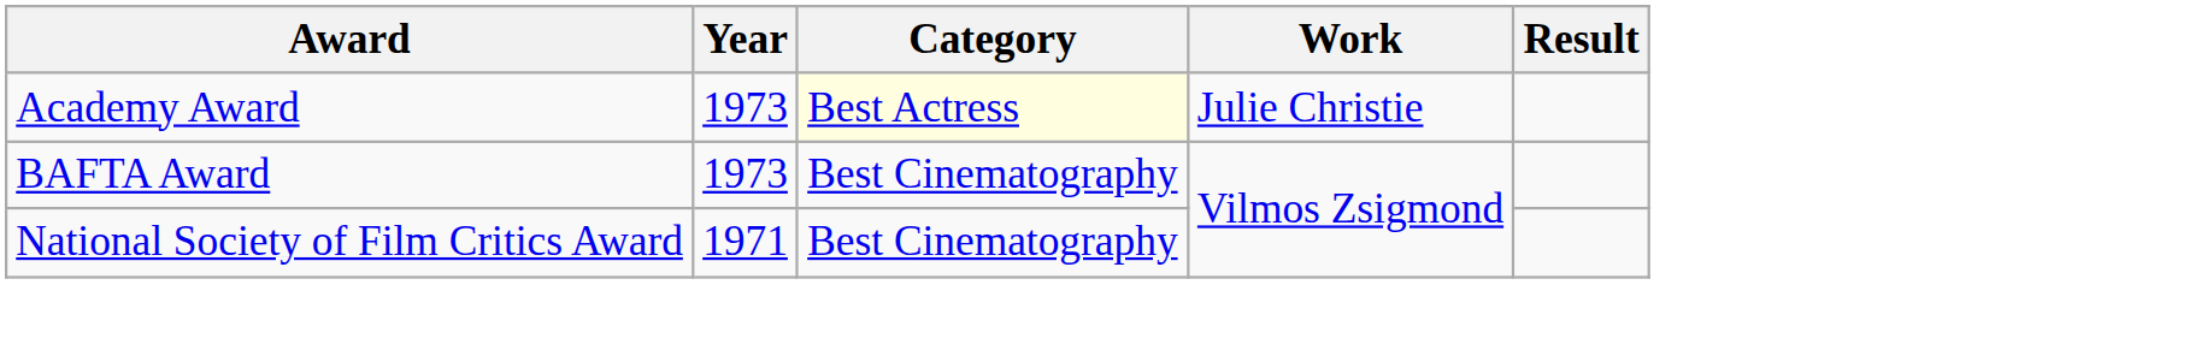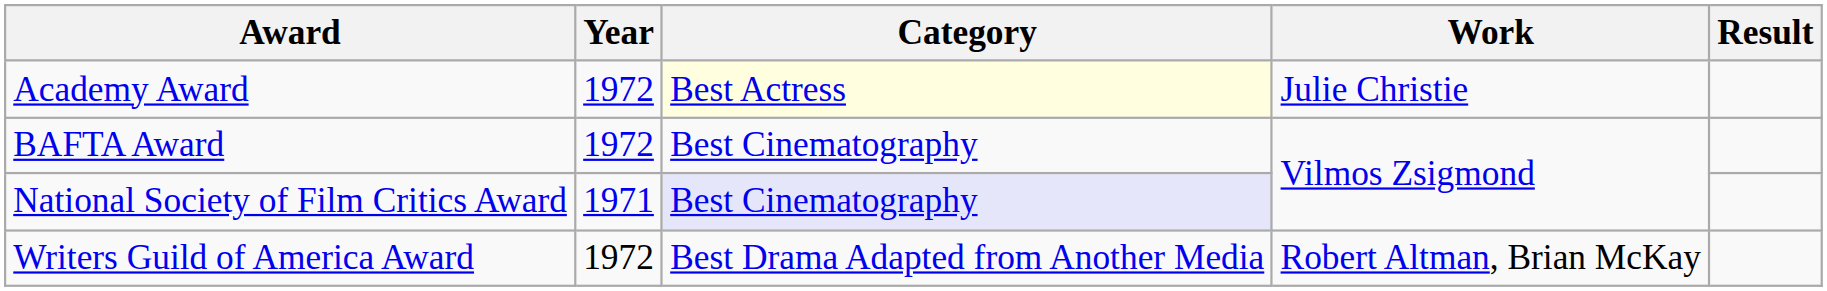Academy Award | Year: 1973 -> 1972
BAFTA Award | Year: 1973 -> 1972
National Society of Film Critics Award | Category: no background -> lavender background
+ row: Writers Guild of America Award | 1972 | Best Drama Adapted from Another Media | Robert Altman, Brian McKay
